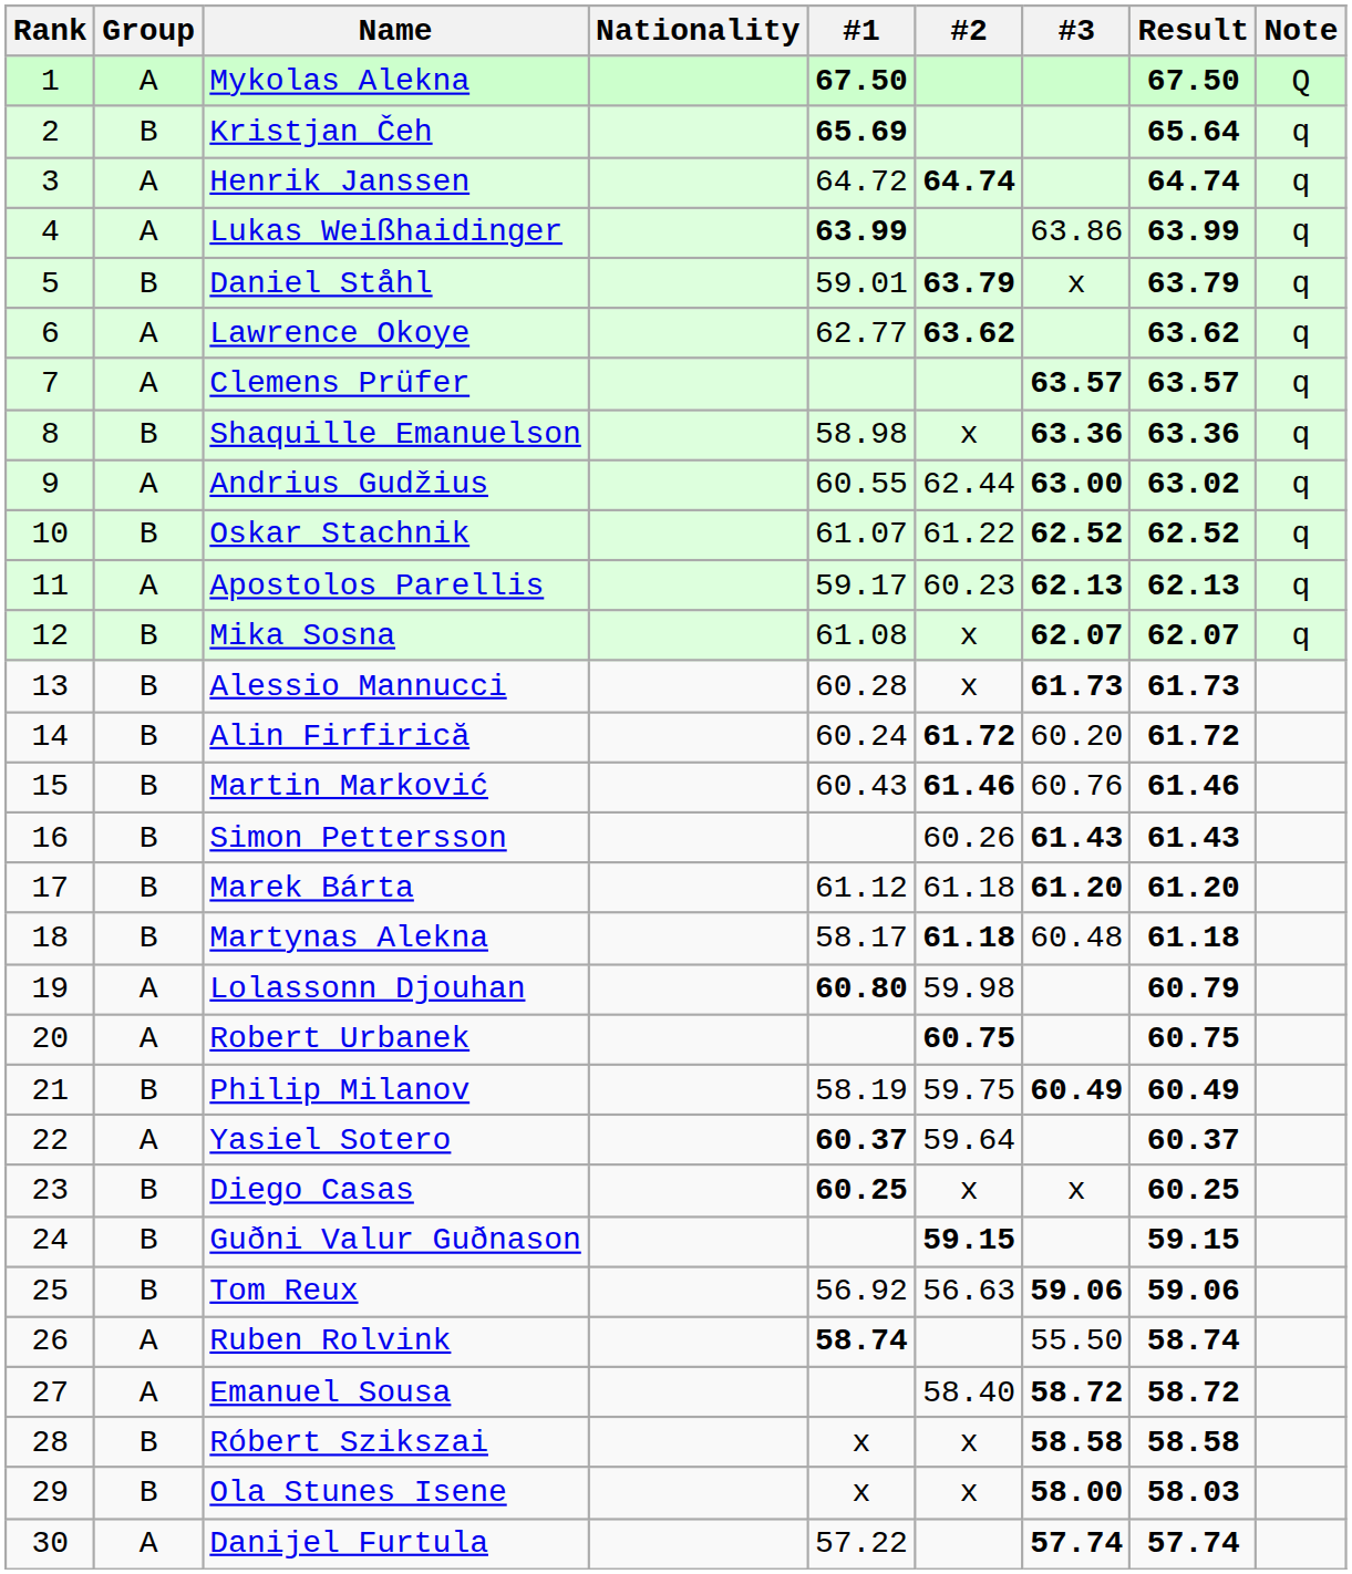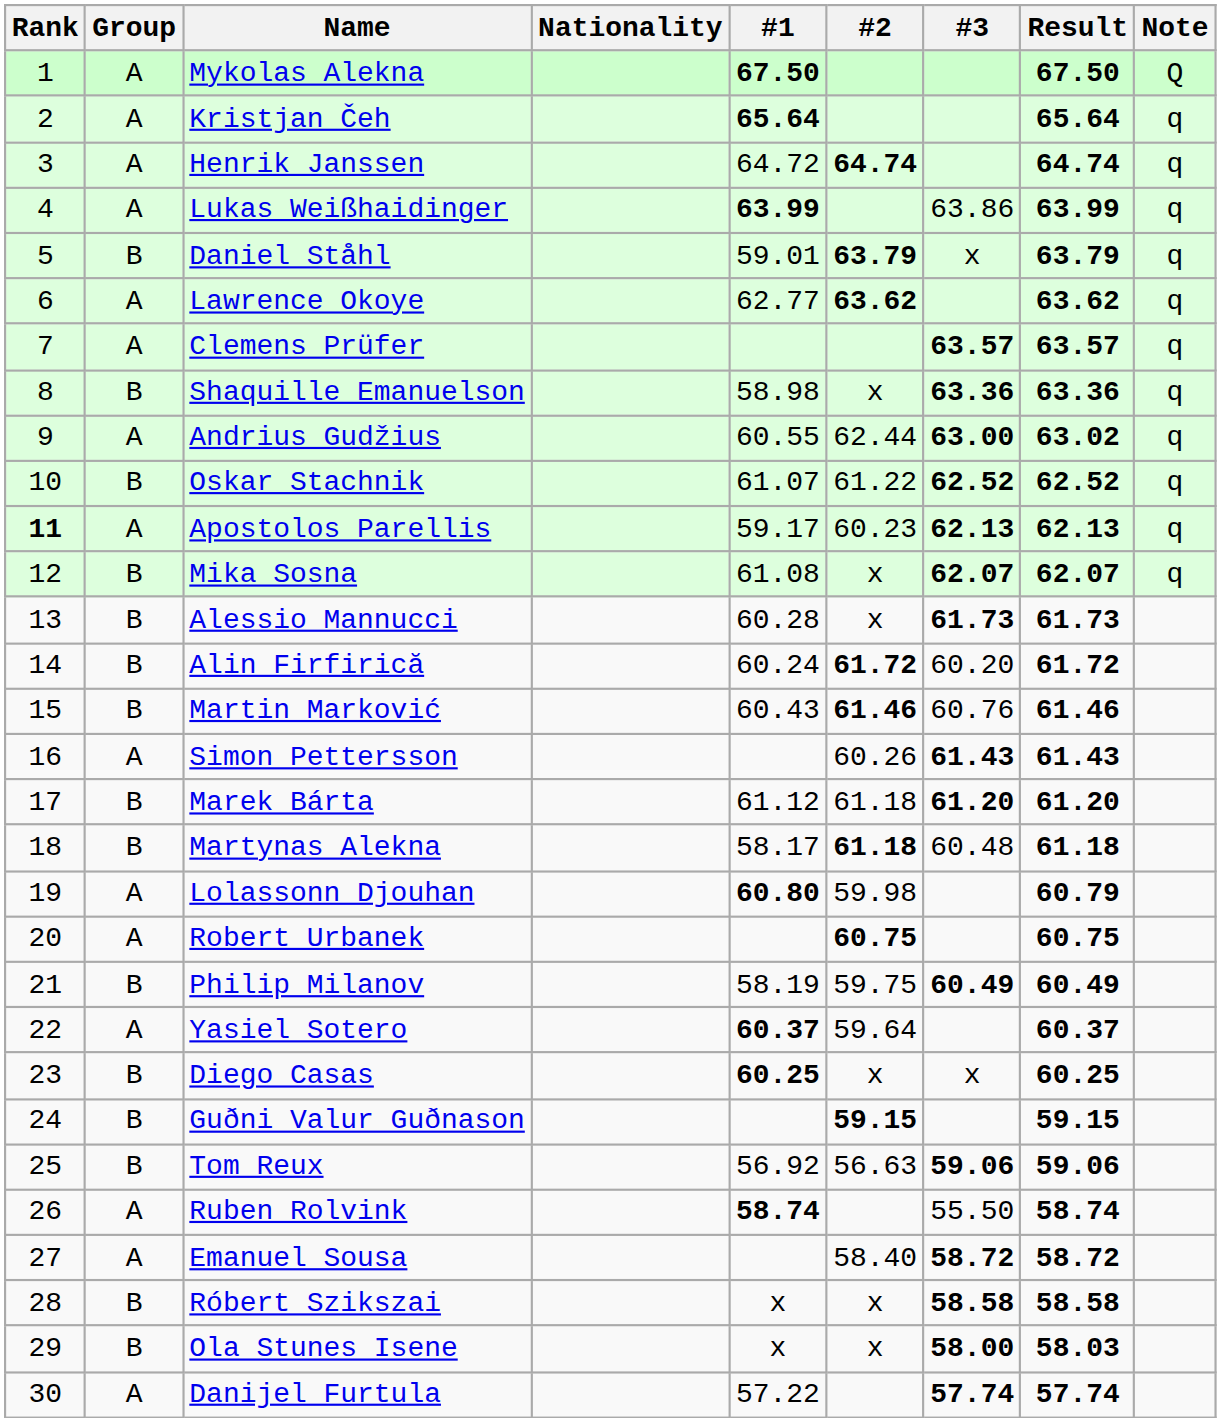Kristjan Čeh | Group: B -> A
Kristjan Čeh | #1: 65.69 -> 65.64
Apostolos Parellis | Rank: normal -> bold
Simon Pettersson | Group: B -> A
